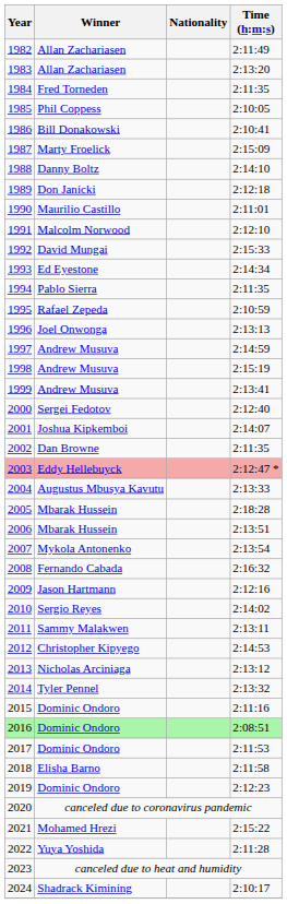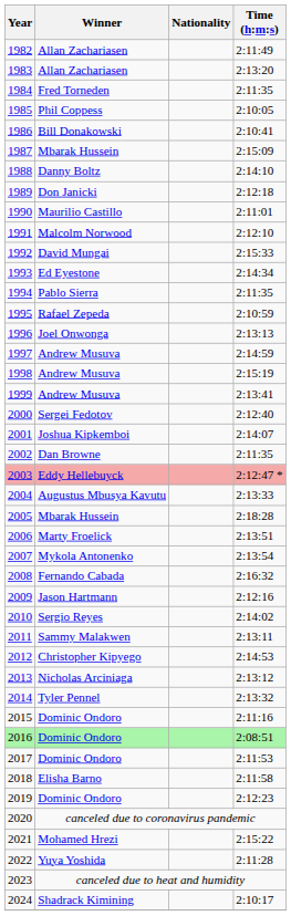1987 | Winner: Marty Froelick -> Mbarak Hussein
2006 | Winner: Mbarak Hussein -> Marty Froelick
